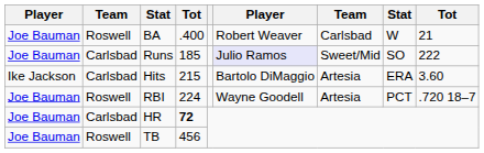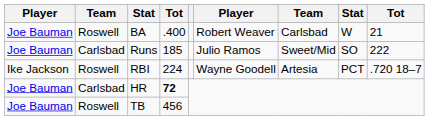Runs | column 6: lavender background -> no background
- row: Ike Jackson | Carlsbad | Hits | 215 | Bartolo DiMaggio | Artesia | ERA | 3.60
RBI | column 1: Joe Bauman -> Ike Jackson
